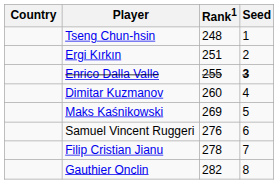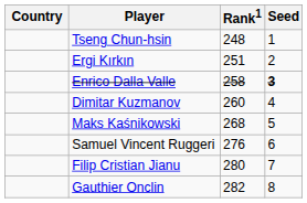Enrico Dalla Valle | Rank1: 255 -> 258
Maks Kaśnikowski | Rank1: 269 -> 268
Filip Cristian Jianu | Rank1: 278 -> 280
